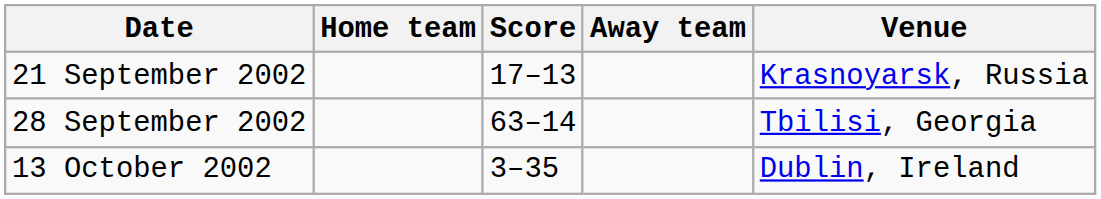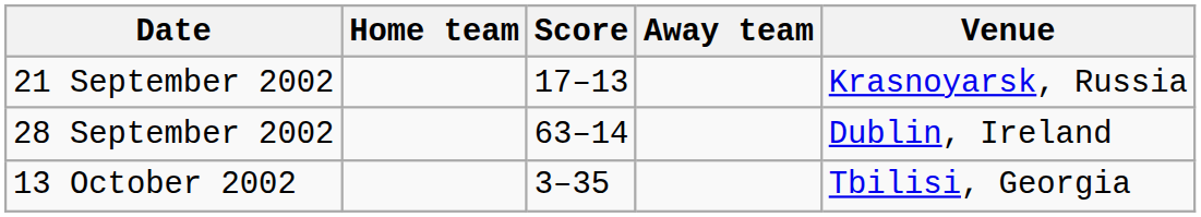28 September 2002 | Venue: Tbilisi, Georgia -> Dublin, Ireland
13 October 2002 | Venue: Dublin, Ireland -> Tbilisi, Georgia
